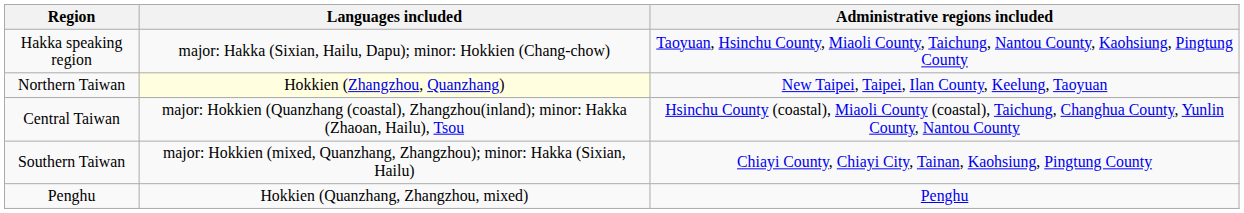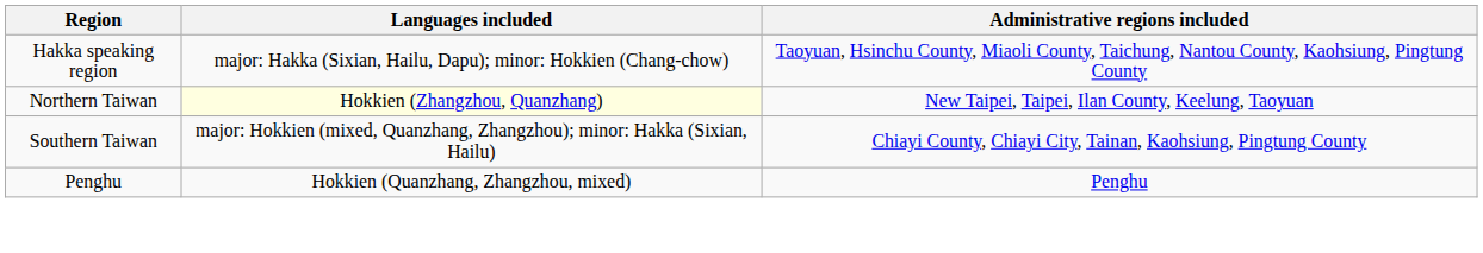- row: Central Taiwan | major: Hokkien (Quanzhang (coastal), Zhangzhou(inland); minor: Hakka (Zhaoan, Hailu), Tsou | Hsinchu County (coastal), Miaoli County (coastal), Taichung, Changhua County, Yunlin County, Nantou County
